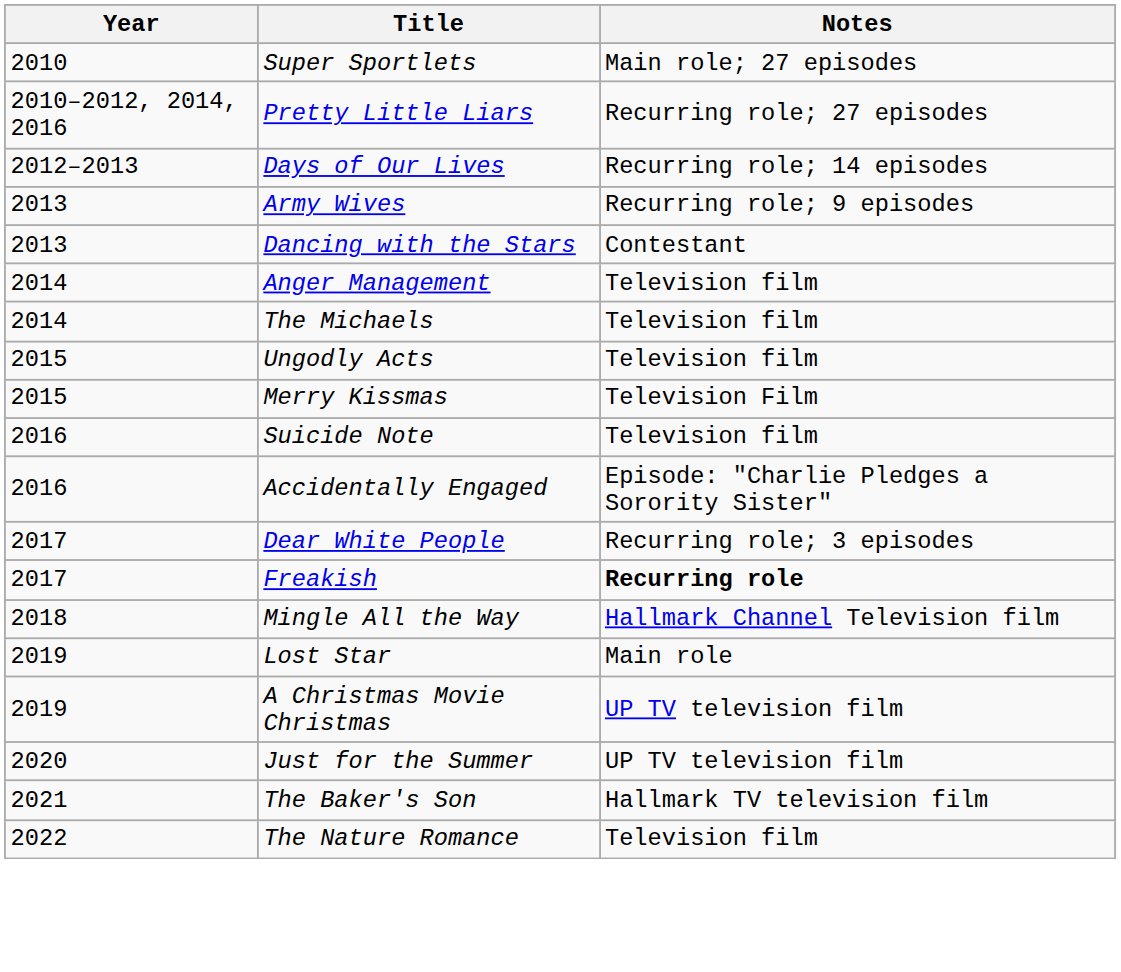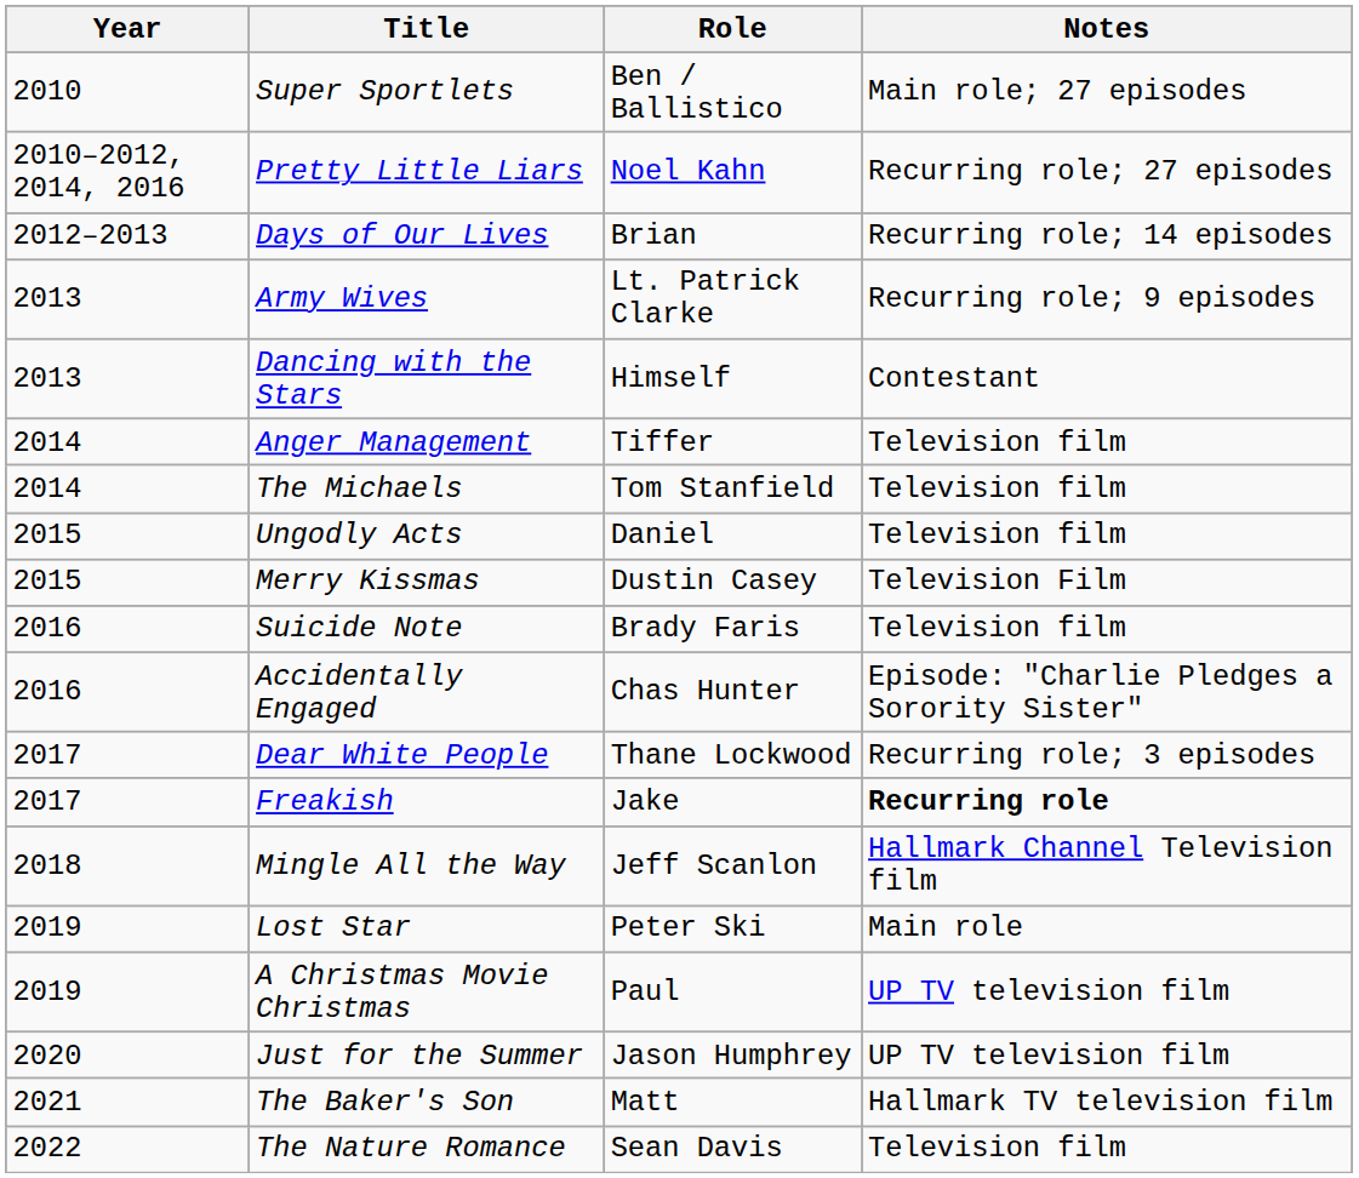+ column: Role | Ben / Ballistico | Noel Kahn | Brian | Lt. Patrick Clarke | Himself | Tiffer | Tom Stanfield | Daniel | Dustin Casey | Brady Faris | Chas Hunter | Thane Lockwood | Jake | Jeff Scanlon | Peter Ski | Paul | Jason Humphrey | Matt | Sean Davis
